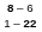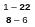rows swapped: 1 – 22 <-> 8 – 6
